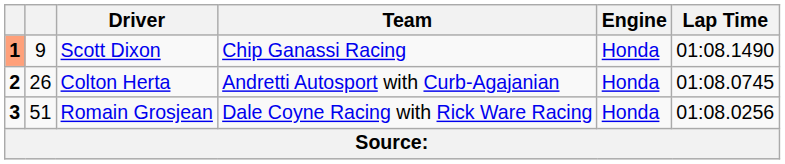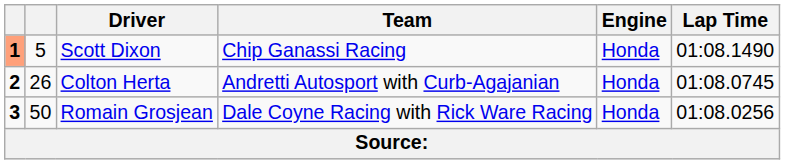Scott Dixon | column 2: 9 -> 5
Romain Grosjean | column 2: 51 -> 50
